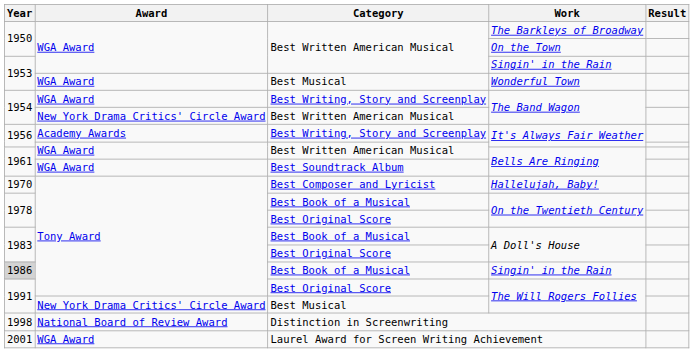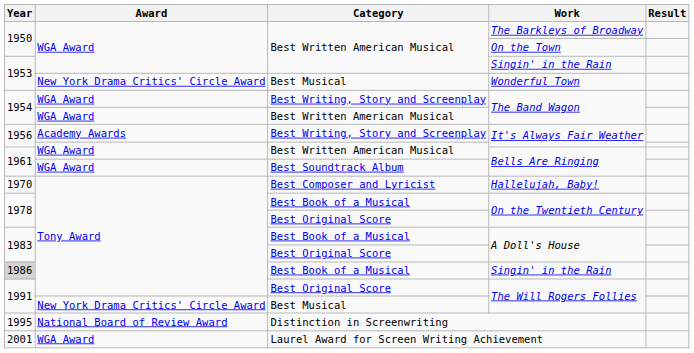Wonderful Town | Award: WGA Award -> New York Drama Critics' Circle Award
Best Written American Musical / The Band Wagon | Award: New York Drama Critics' Circle Award -> WGA Award
Distinction in Screenwriting | Year: 1998 -> 1995
